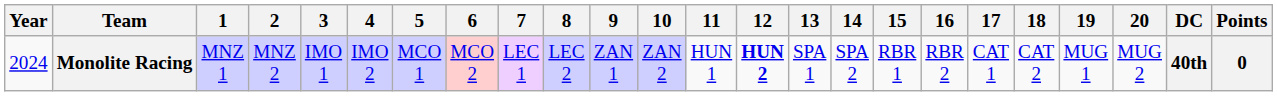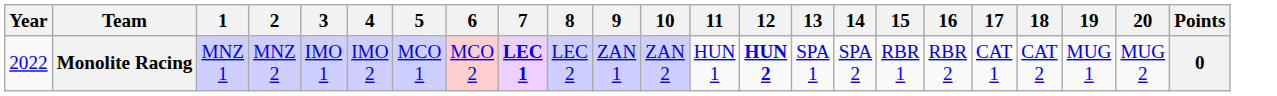- column: DC | 40th
Monolite Racing | Year: 2024 -> 2022
Monolite Racing | 7: normal -> bold
